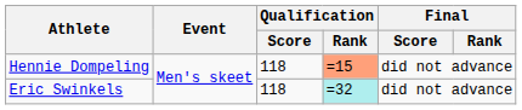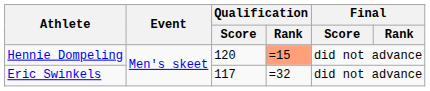Hennie Dompeling | Qualification / Score: 118 -> 120
Eric Swinkels | Qualification / Score: 118 -> 117
Eric Swinkels | Qualification / Rank: paleturquoise background -> no background
